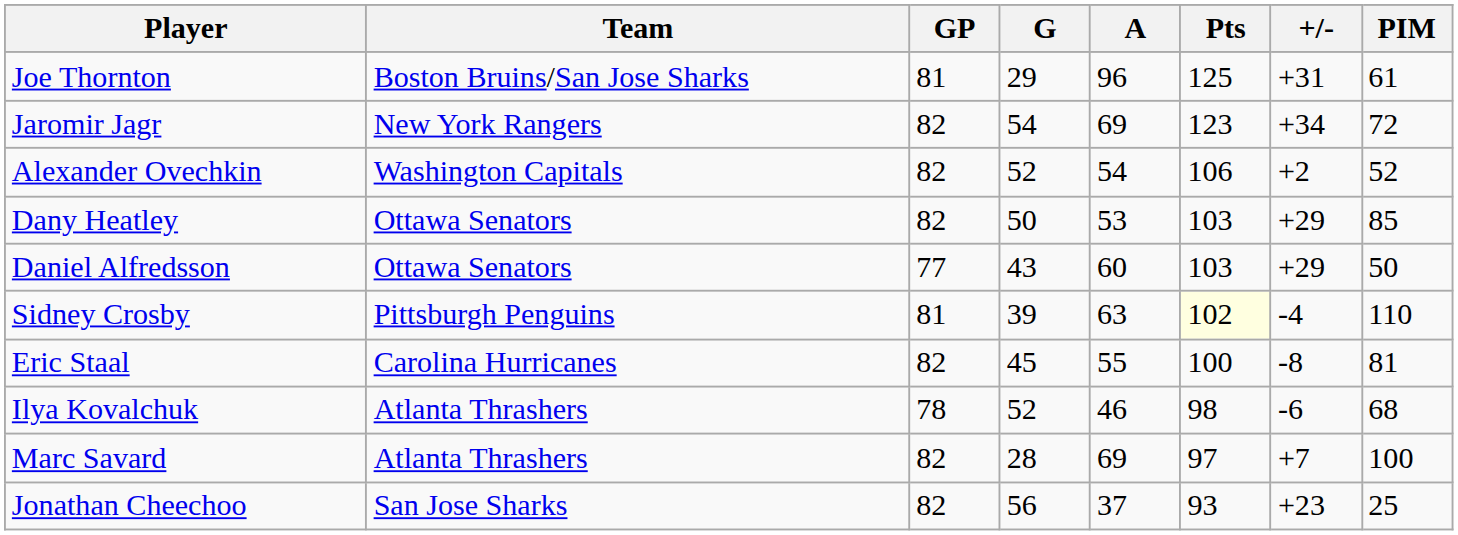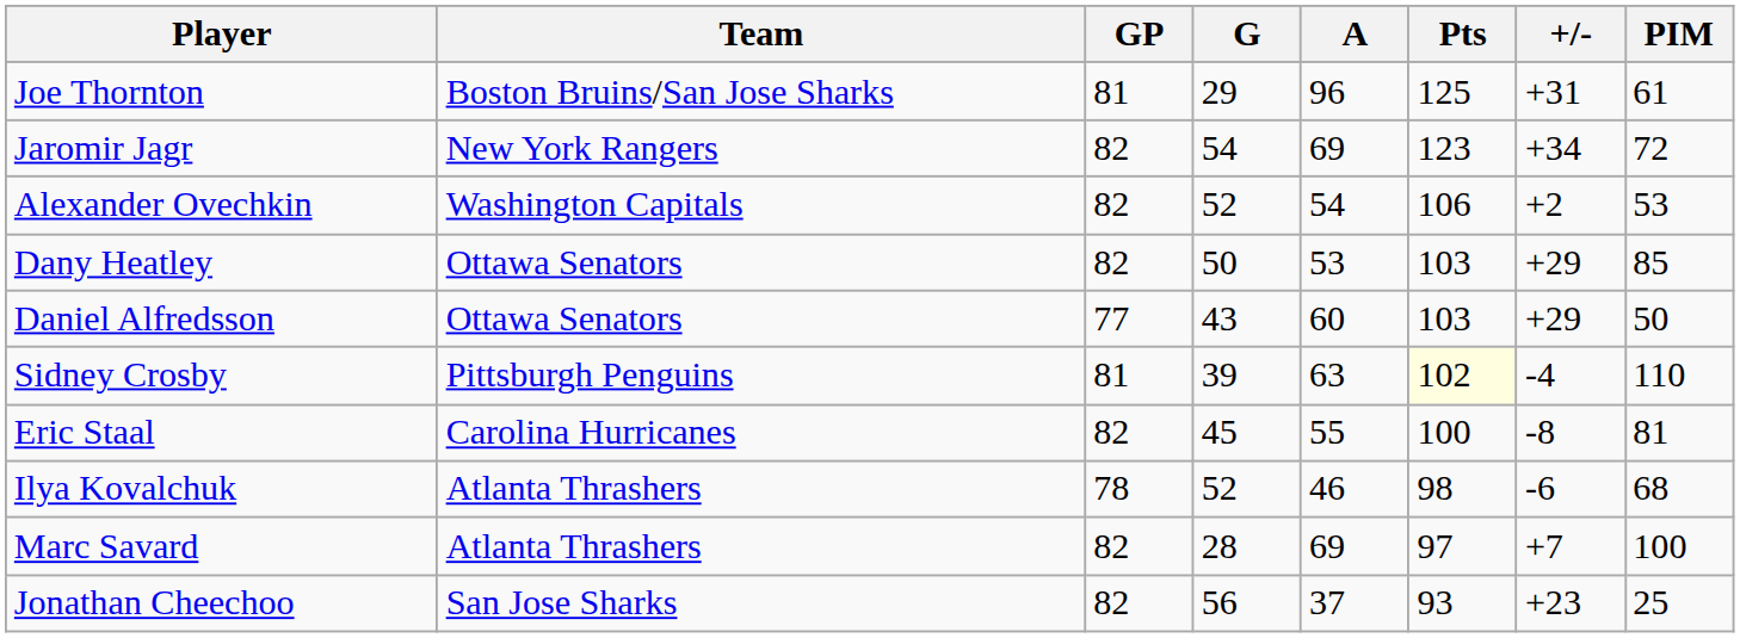Alexander Ovechkin | PIM: 52 -> 53
